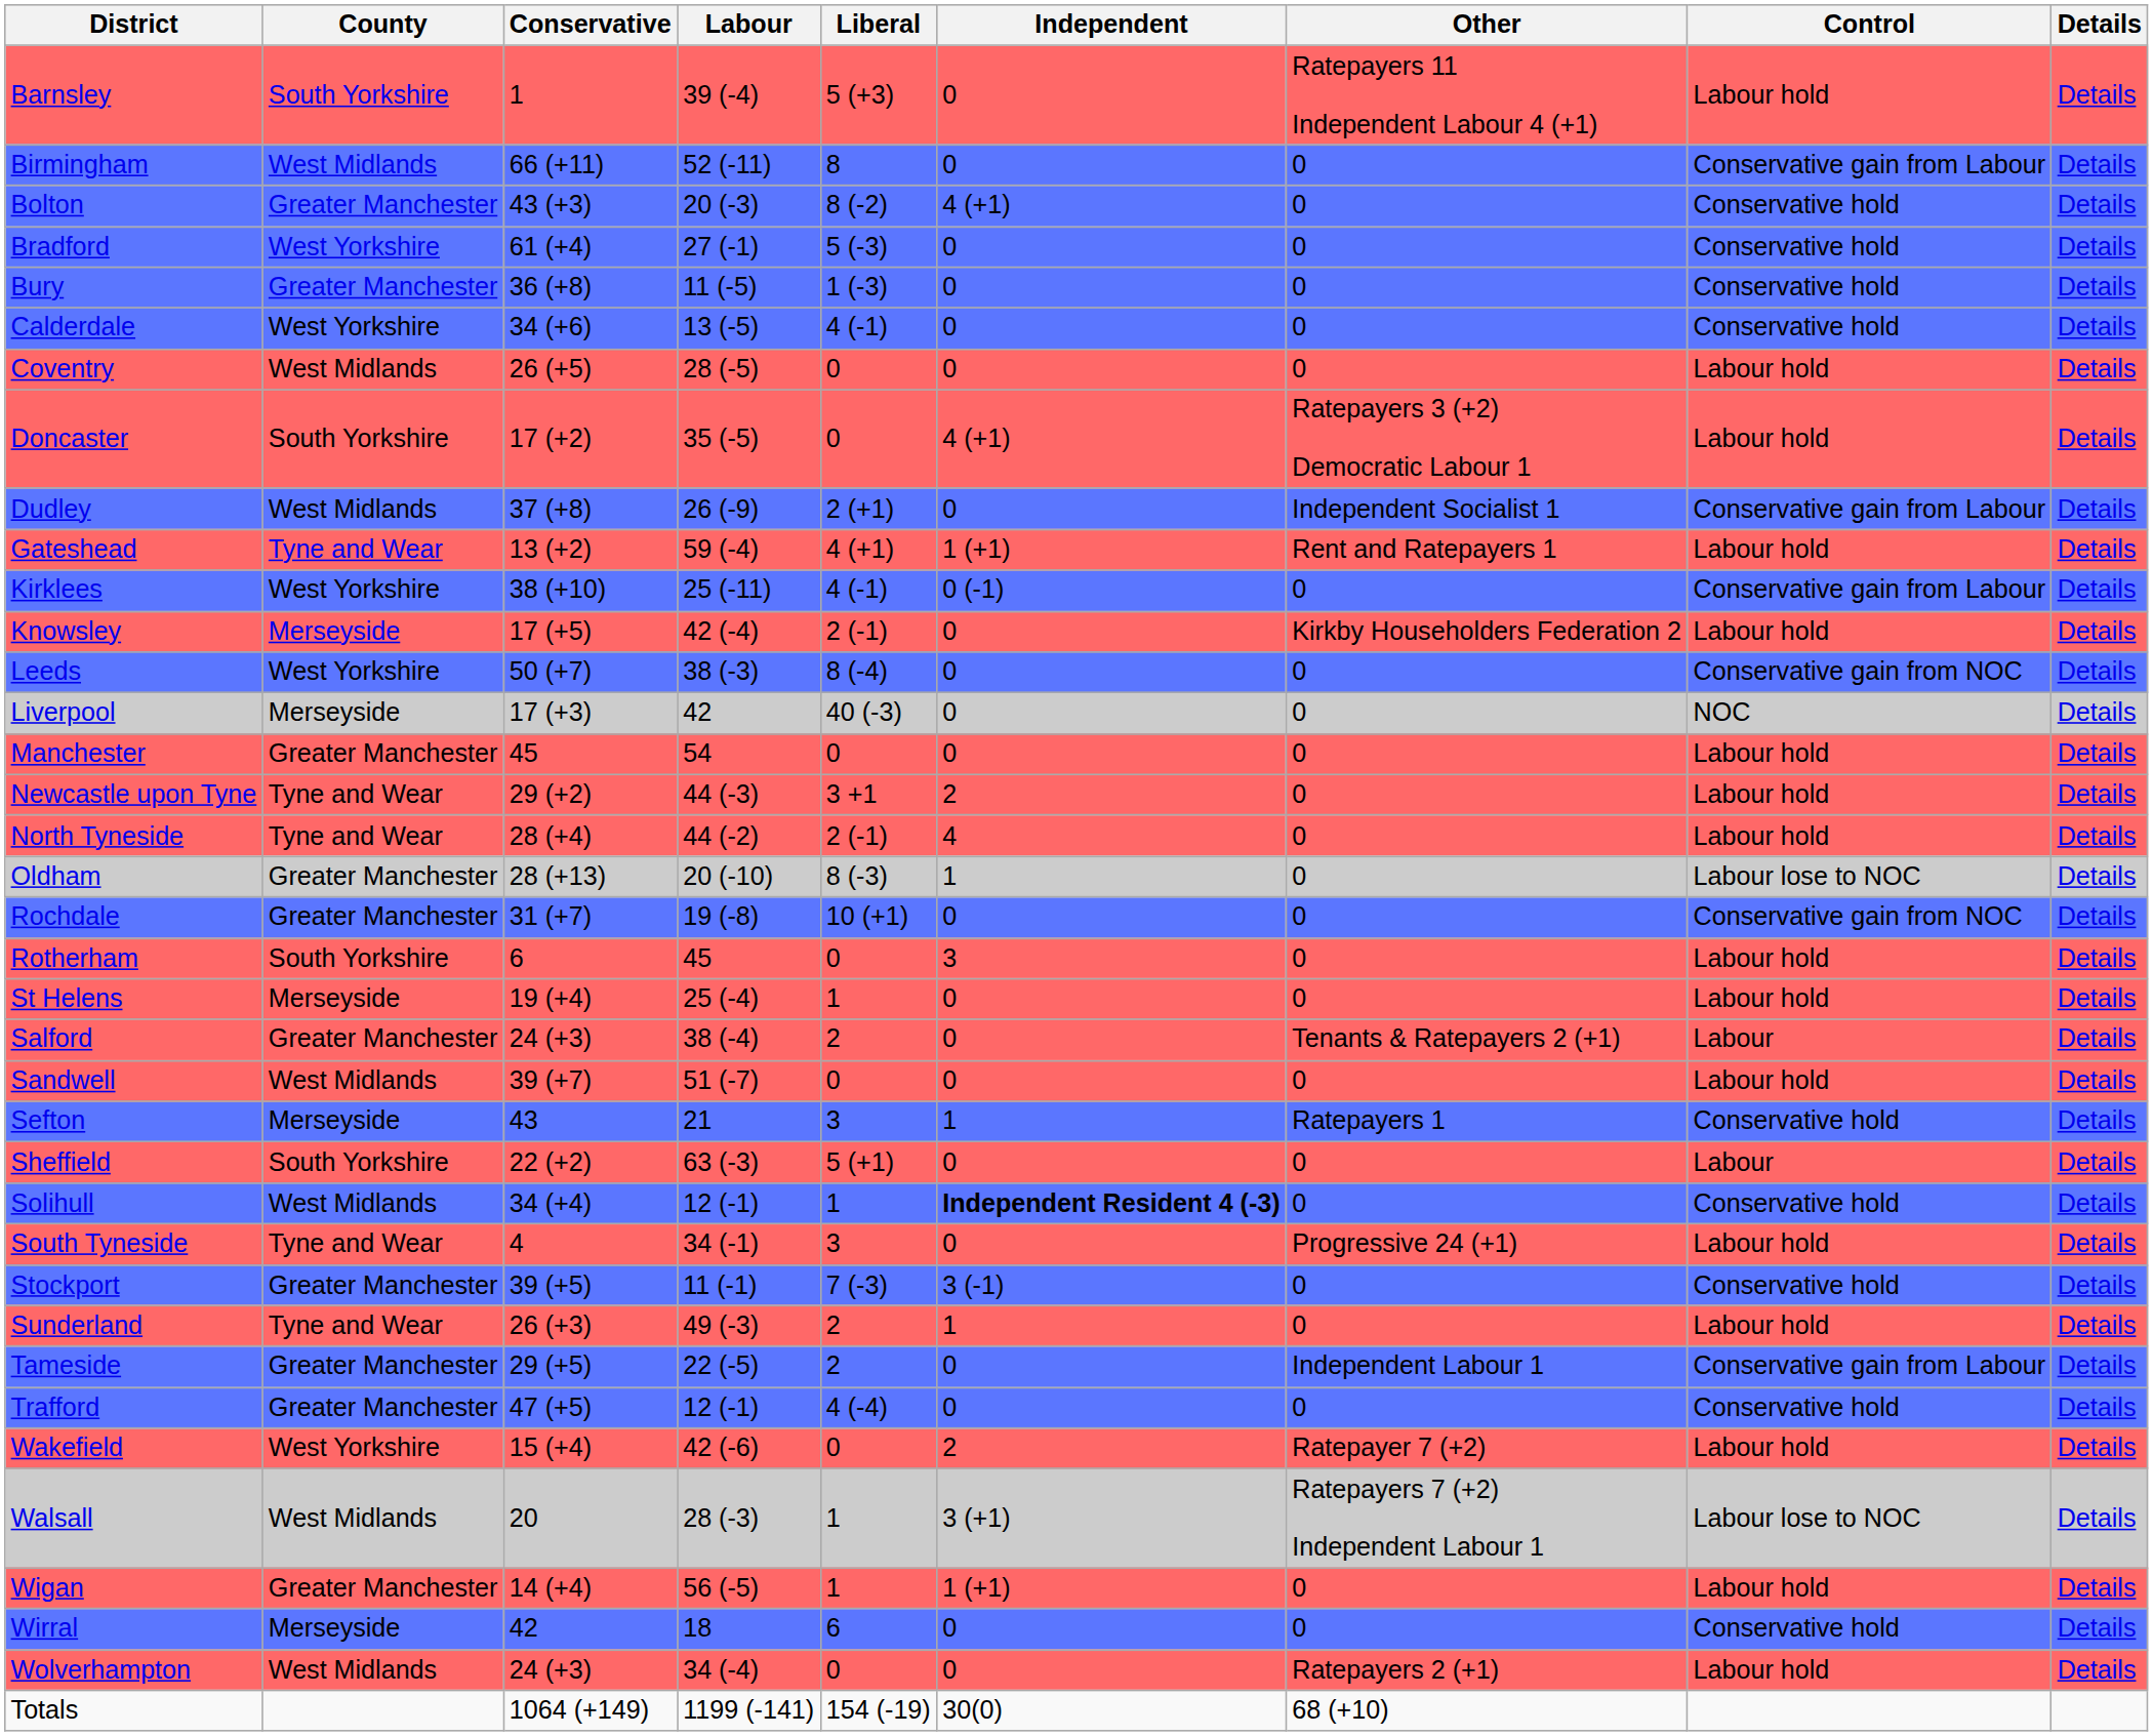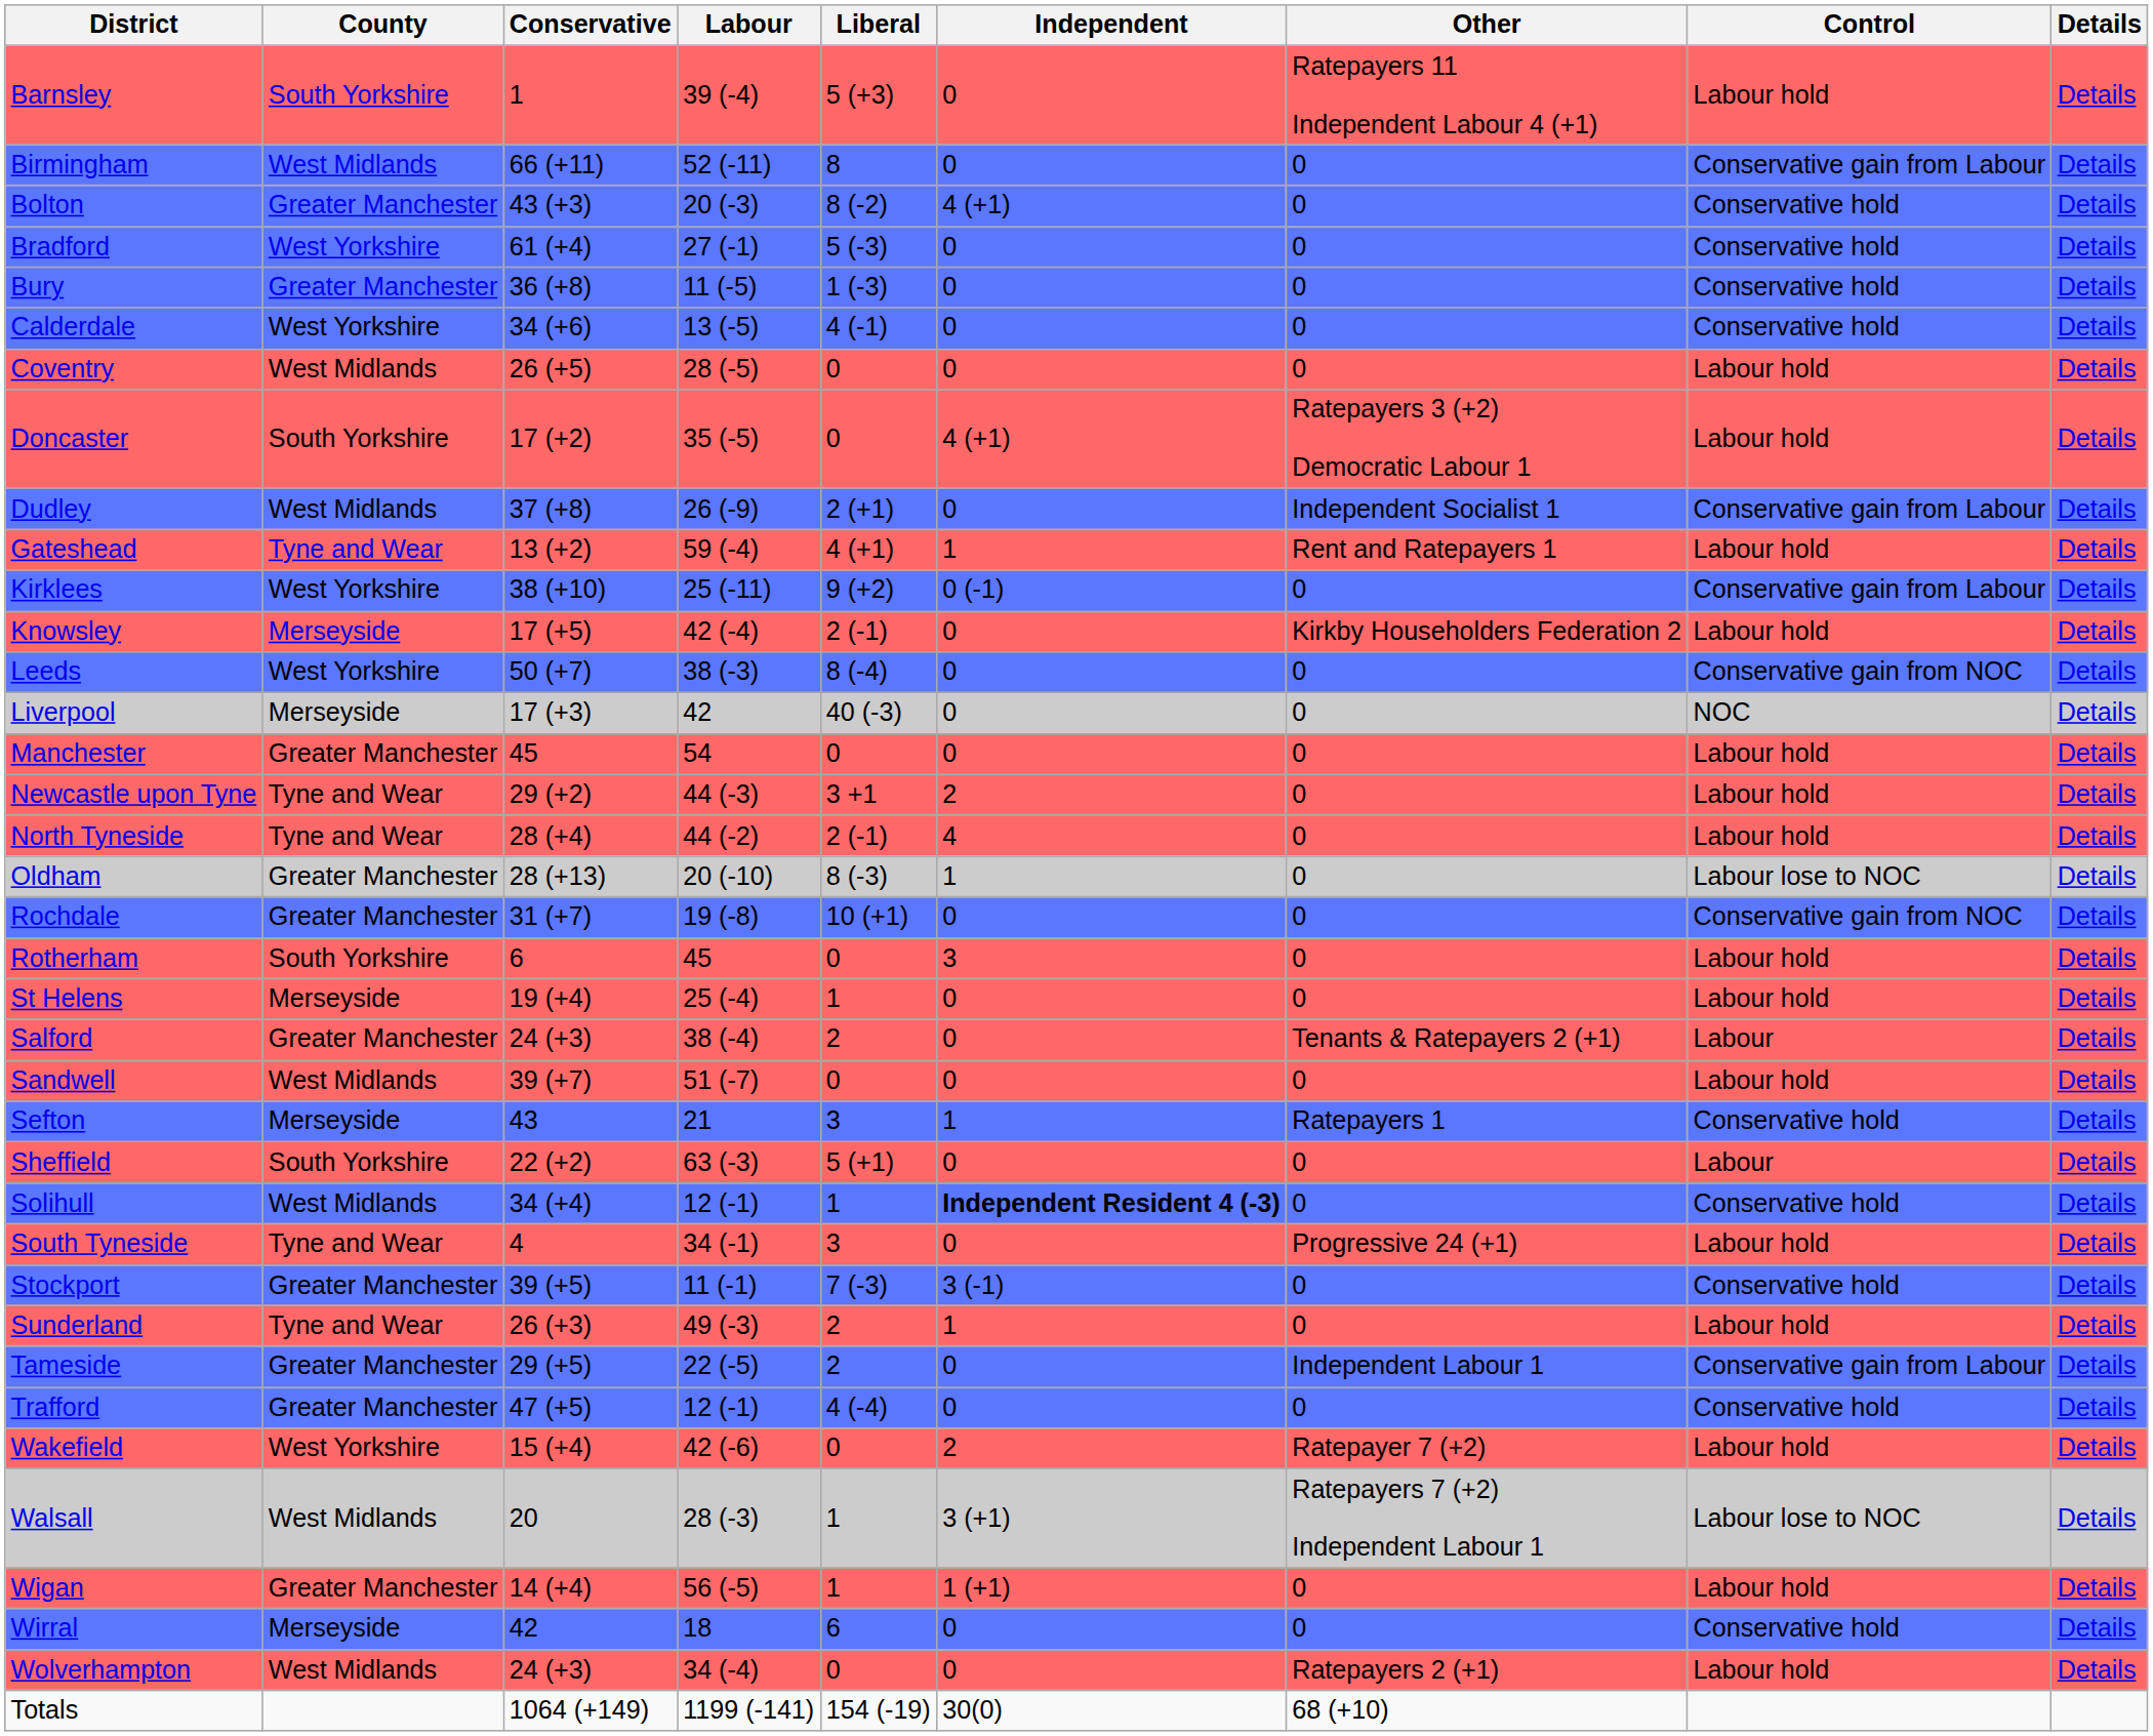Gateshead | Independent: 1 (+1) -> 1
Kirklees | Liberal: 4 (-1) -> 9 (+2)
